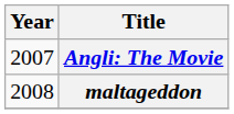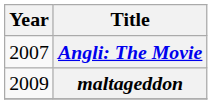maltageddon | Year: 2008 -> 2009
